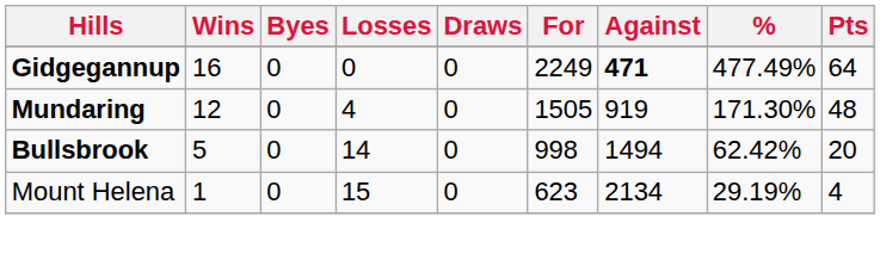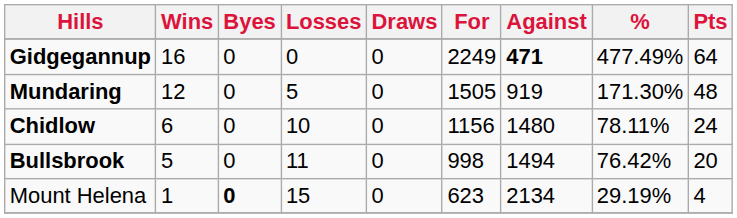Mundaring | Losses: 4 -> 5
+ row: Chidlow | 6 | 0 | 10 | 0 | 1156 | 1480 | 78.11% | 24
Bullsbrook | Losses: 14 -> 11
Bullsbrook | %: 62.42% -> 76.42%
Mount Helena | Byes: normal -> bold
